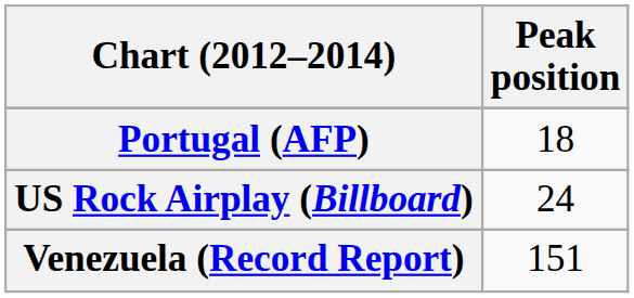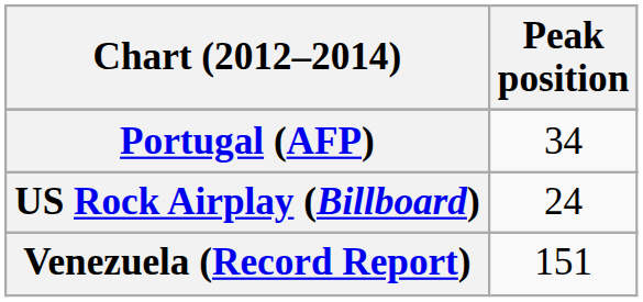Portugal (AFP) | Peak position: 18 -> 34
